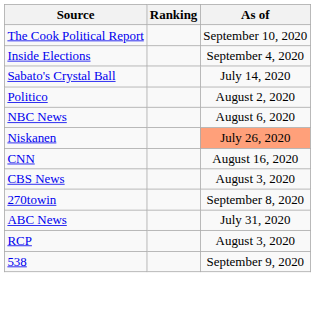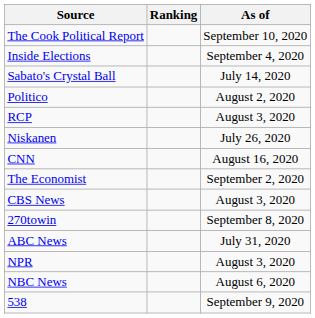rows swapped: RCP <-> NBC News
Niskanen | As of: lightsalmon background -> no background
+ row: The Economist | September 2, 2020
+ row: NPR | August 3, 2020
